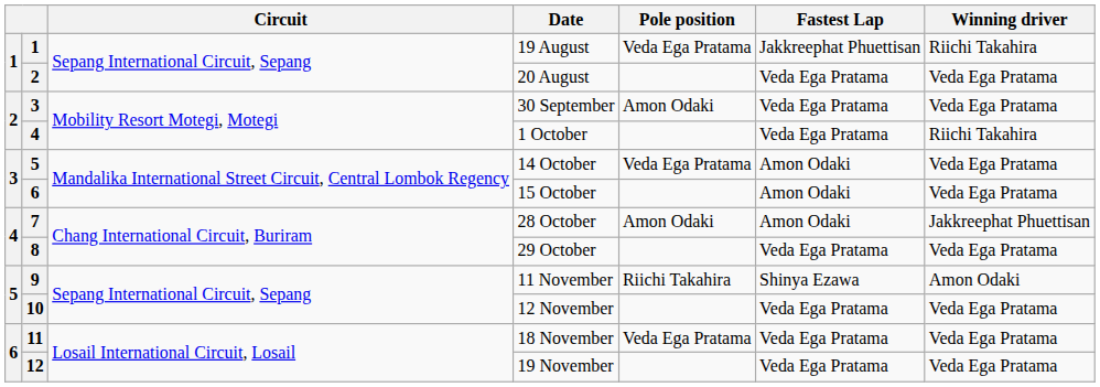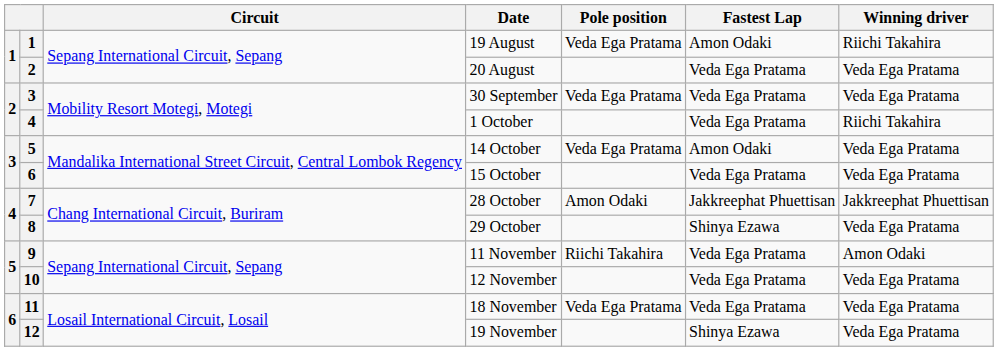19 August | Fastest Lap: Jakkreephat Phuettisan -> Amon Odaki
30 September | Pole position: Amon Odaki -> Veda Ega Pratama
15 October | Fastest Lap: Amon Odaki -> Veda Ega Pratama
28 October | Fastest Lap: Amon Odaki -> Jakkreephat Phuettisan
29 October | Fastest Lap: Veda Ega Pratama -> Shinya Ezawa
11 November | Fastest Lap: Shinya Ezawa -> Veda Ega Pratama
19 November | Fastest Lap: Veda Ega Pratama -> Shinya Ezawa
